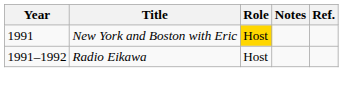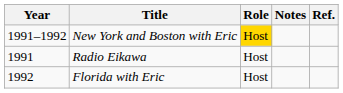New York and Boston with Eric | Year: 1991 -> 1991–1992
Radio Eikawa | Year: 1991–1992 -> 1991
+ row: 1992 | Florida with Eric | Host
